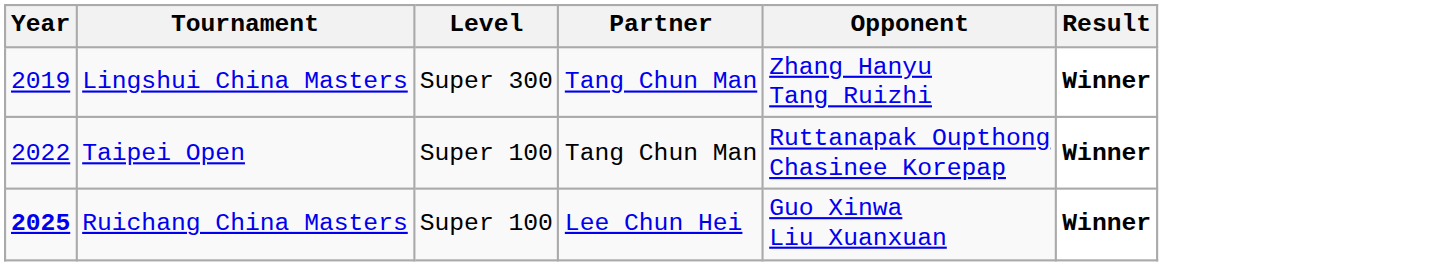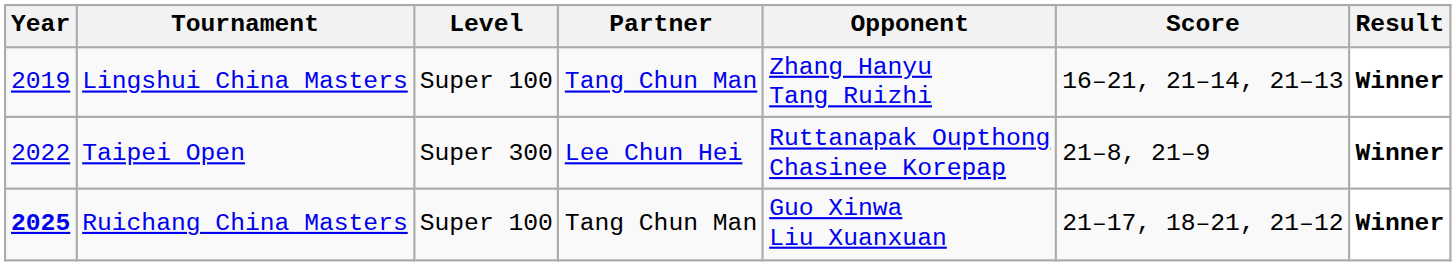+ column: Score | 16–21, 21–14, 21–13 | 21–8, 21–9 | 21–17, 18–21, 21–12
Lingshui China Masters | Level: Super 300 -> Super 100
Taipei Open | Level: Super 100 -> Super 300
Taipei Open | Partner: Tang Chun Man -> Lee Chun Hei
Ruichang China Masters | Partner: Lee Chun Hei -> Tang Chun Man
